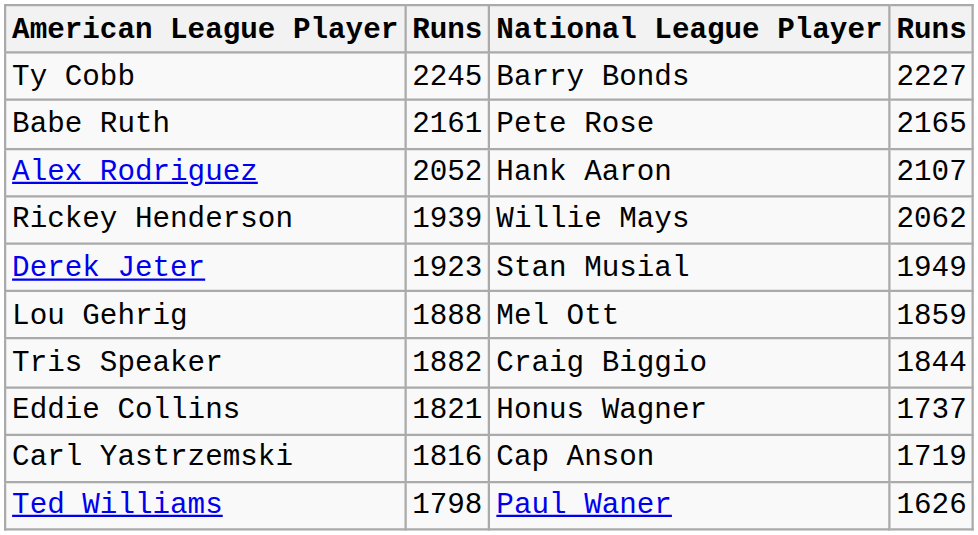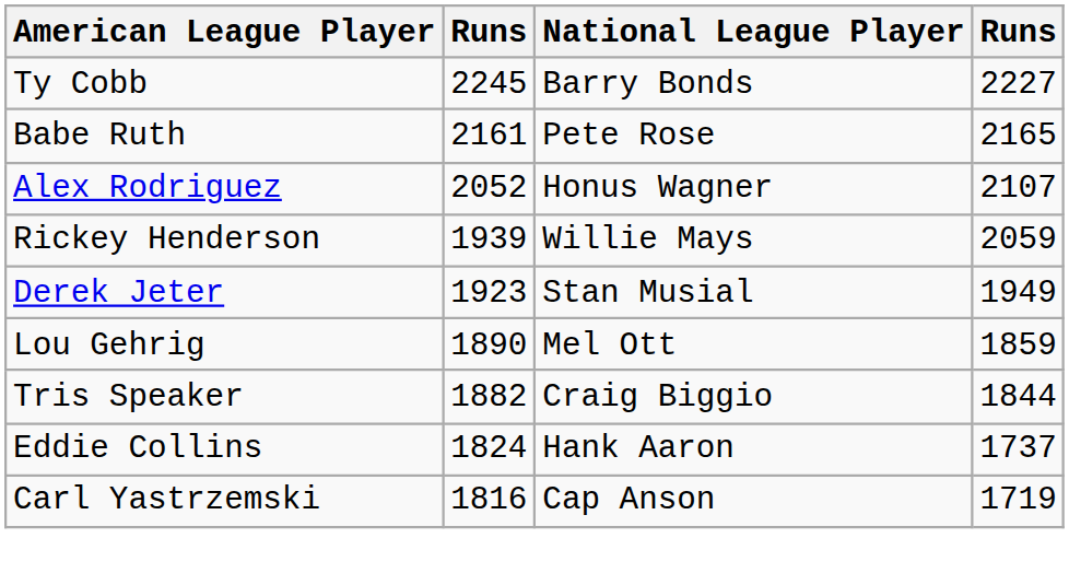Alex Rodriguez | National League Player: Hank Aaron -> Honus Wagner
Rickey Henderson | column 4: 2062 -> 2059
Lou Gehrig | column 2: 1888 -> 1890
Eddie Collins | column 2: 1821 -> 1824
Eddie Collins | National League Player: Honus Wagner -> Hank Aaron
- row: Ted Williams | 1798 | Paul Waner | 1626
